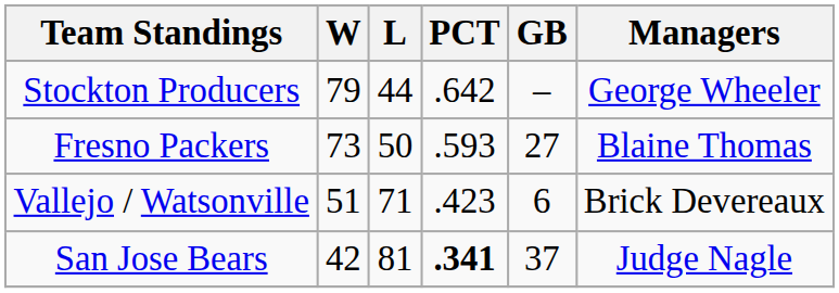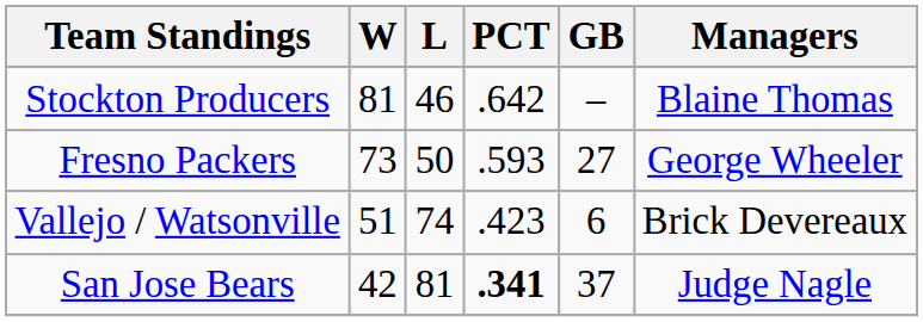Stockton Producers | W: 79 -> 81
Stockton Producers | L: 44 -> 46
Stockton Producers | Managers: George Wheeler -> Blaine Thomas
Fresno Packers | Managers: Blaine Thomas -> George Wheeler
Vallejo / Watsonville | L: 71 -> 74
